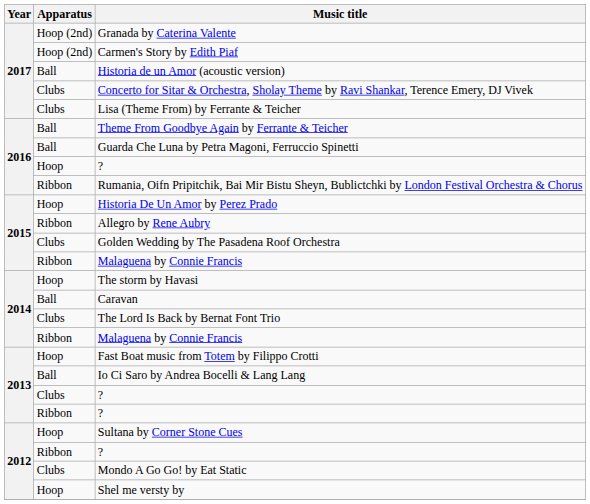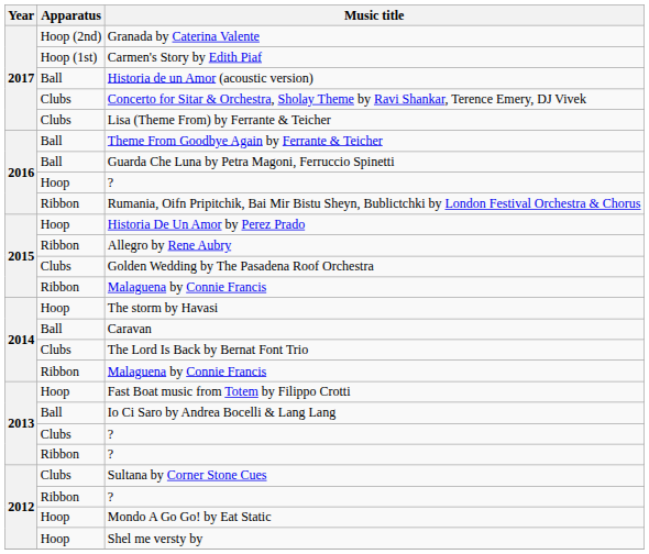Carmen's Story by Edith Piaf | Apparatus: Hoop (2nd) -> Hoop (1st)
Sultana by Corner Stone Cues | Apparatus: Hoop -> Clubs
Mondo A Go Go! by Eat Static | Apparatus: Clubs -> Hoop
